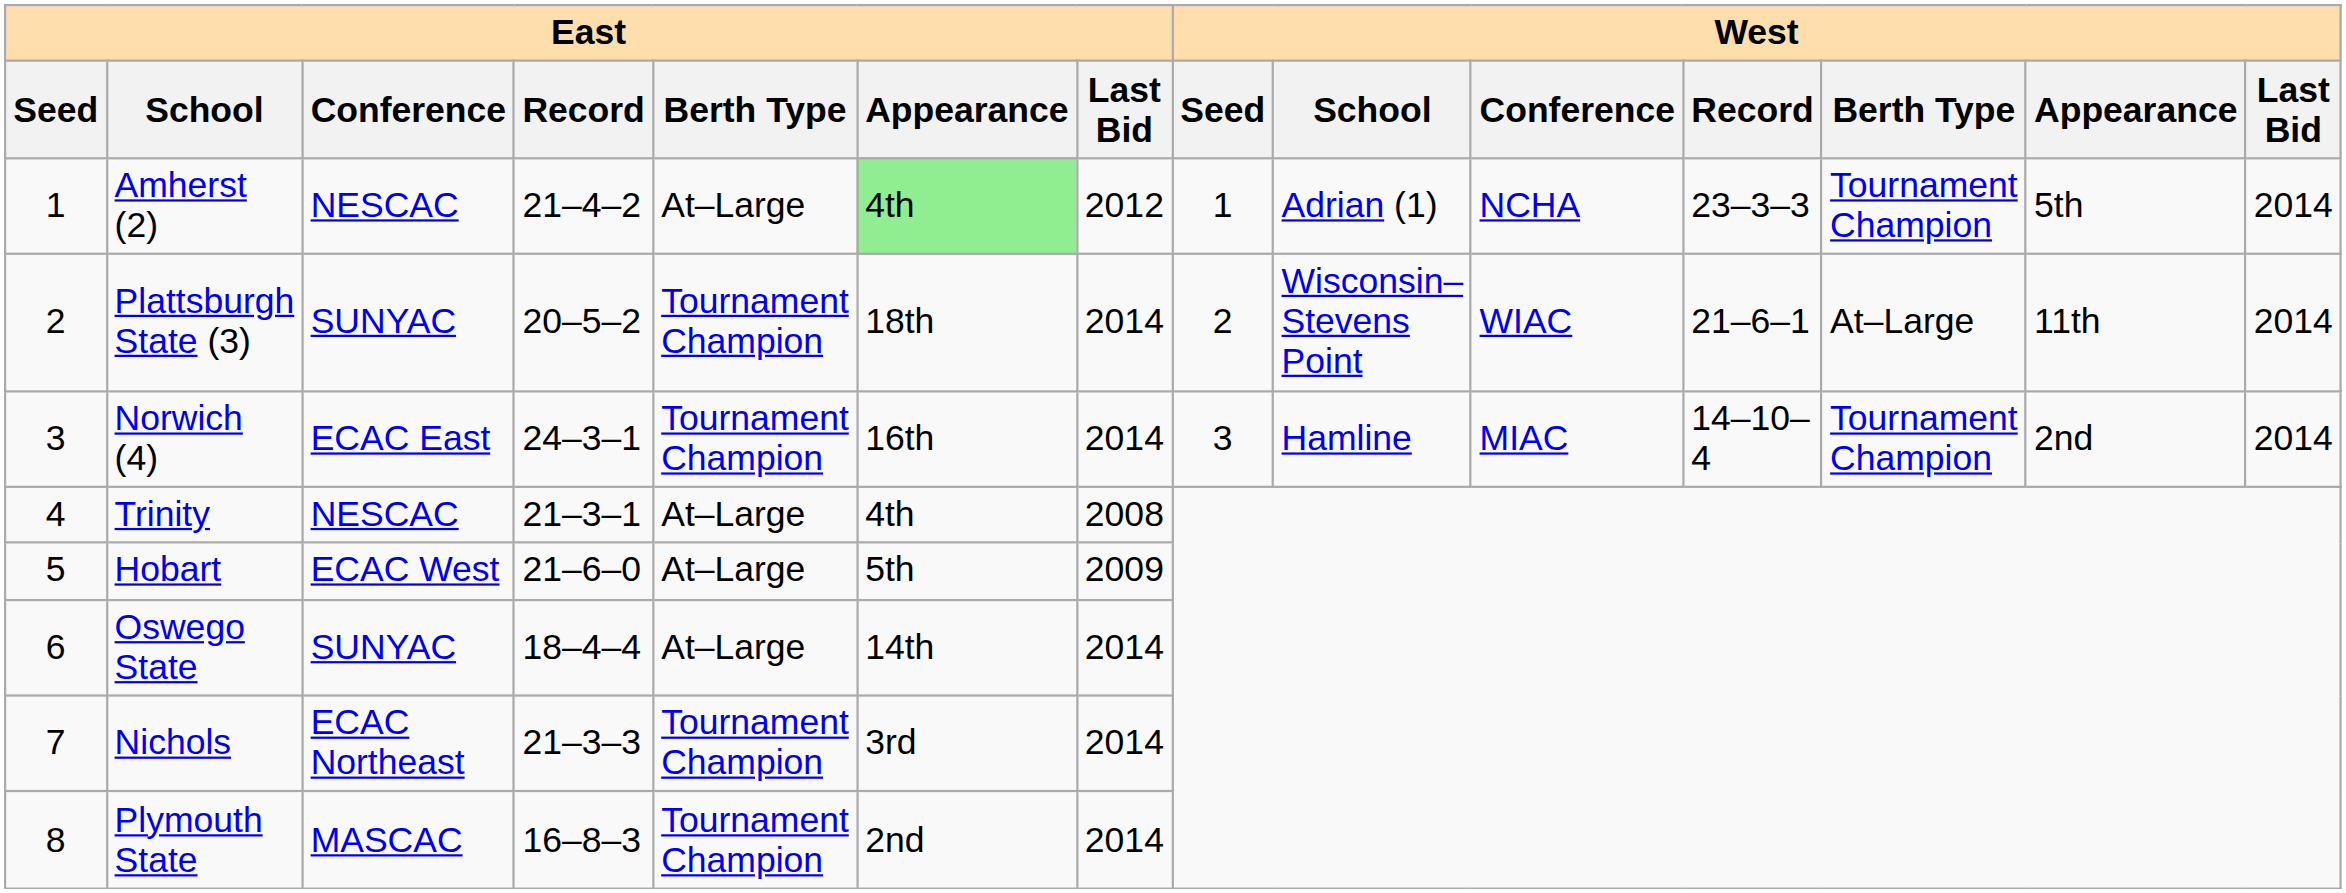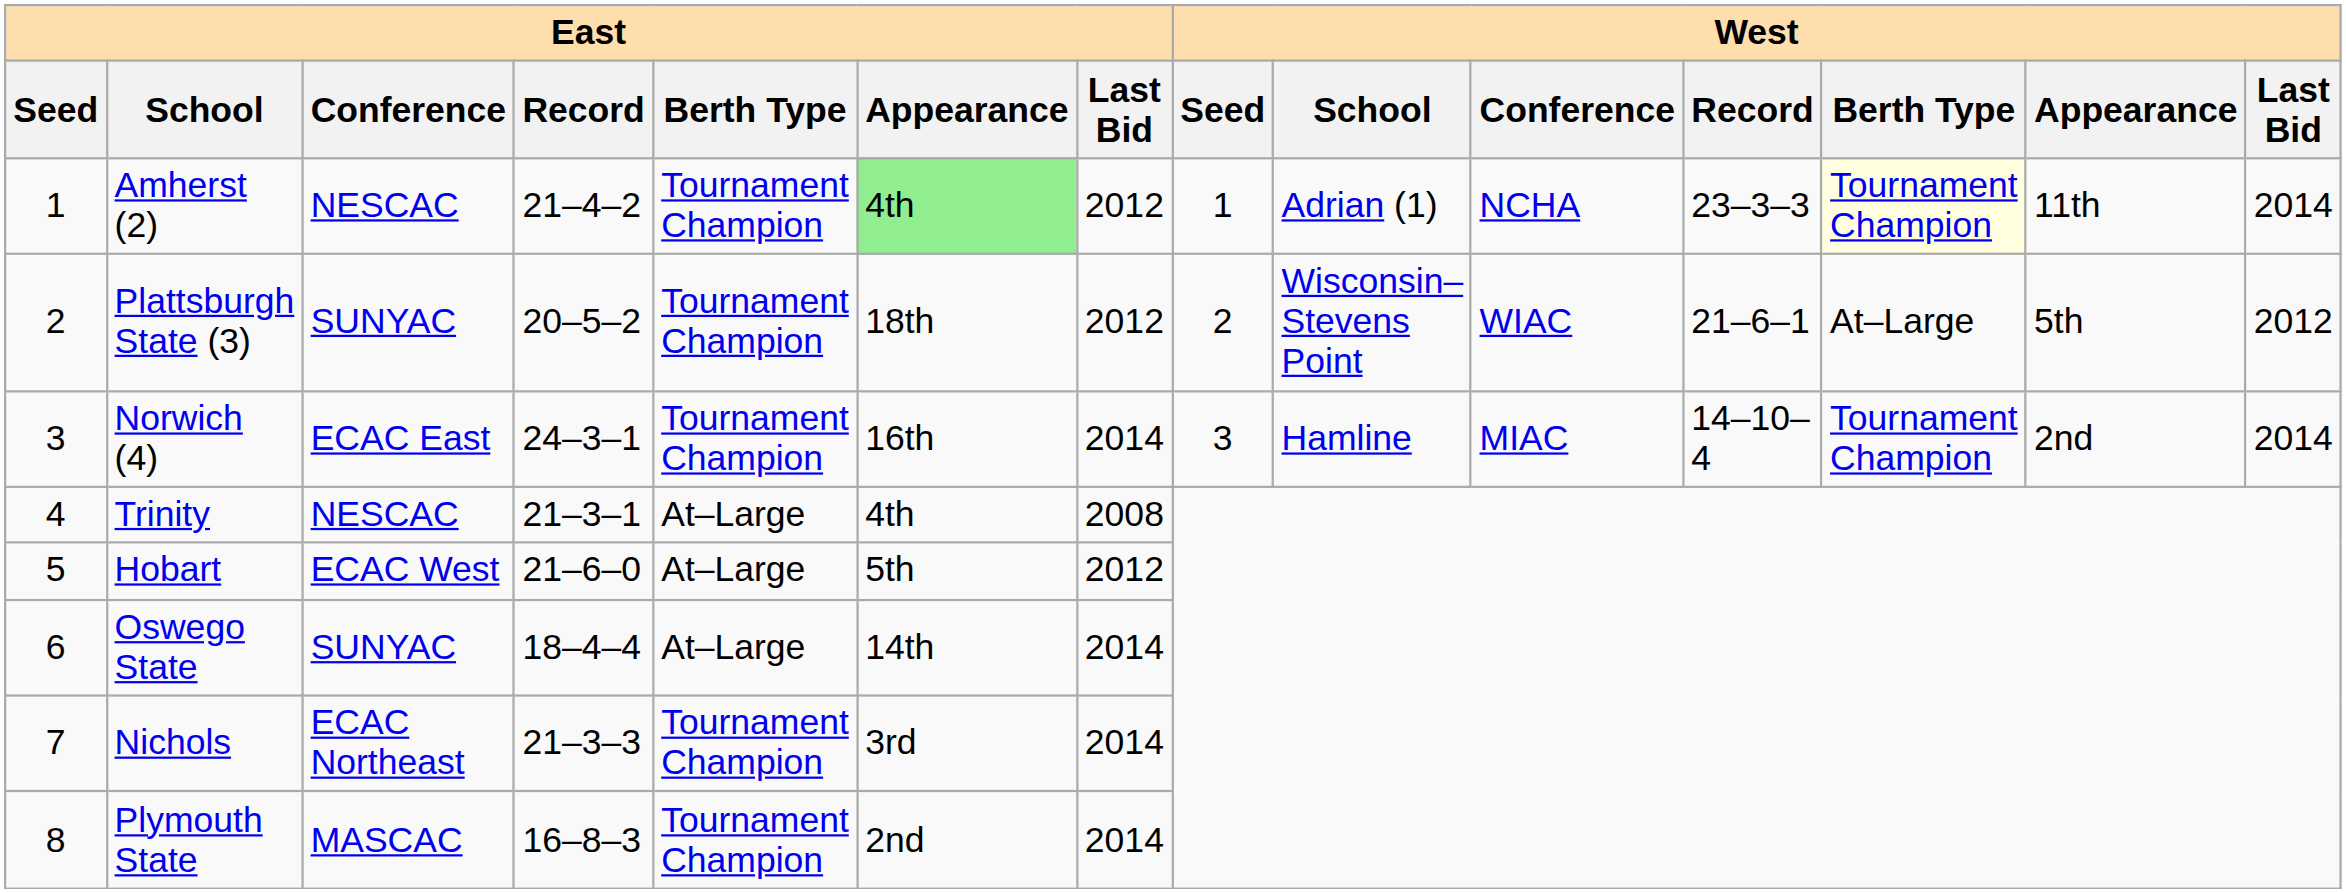Amherst (2) | East / Berth Type: At–Large -> Tournament Champion
Amherst (2) | West / Berth Type: no background -> lightyellow background
Amherst (2) | West / Appearance: 5th -> 11th
Plattsburgh State (3) | East / Last Bid: 2014 -> 2012
Plattsburgh State (3) | West / Appearance: 11th -> 5th
Plattsburgh State (3) | West / Last Bid: 2014 -> 2012
Hobart | East / Last Bid: 2009 -> 2012
